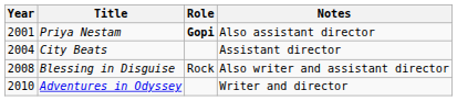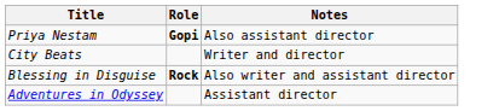- column: Year | 2001 | 2004 | 2008 | 2010
City Beats | Notes: Assistant director -> Writer and director
Blessing in Disguise | Role: normal -> bold
Adventures in Odyssey | Notes: Writer and director -> Assistant director
